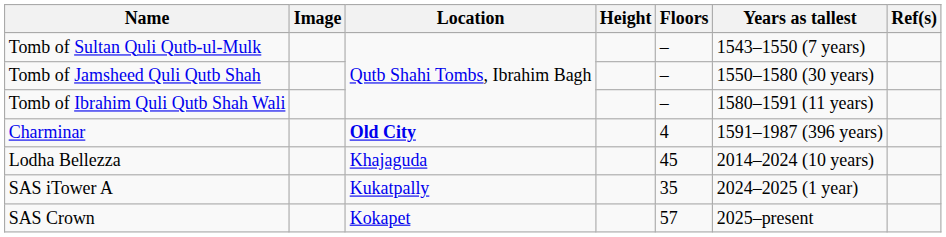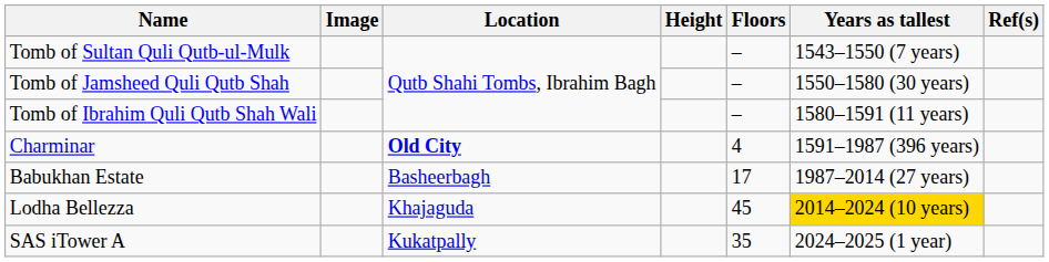+ row: Babukhan Estate | Basheerbagh | 17 | 1987–2014 (27 years)
Lodha Bellezza | Years as tallest: no background -> gold background
- row: SAS Crown | Kokapet | 57 | 2025–present
